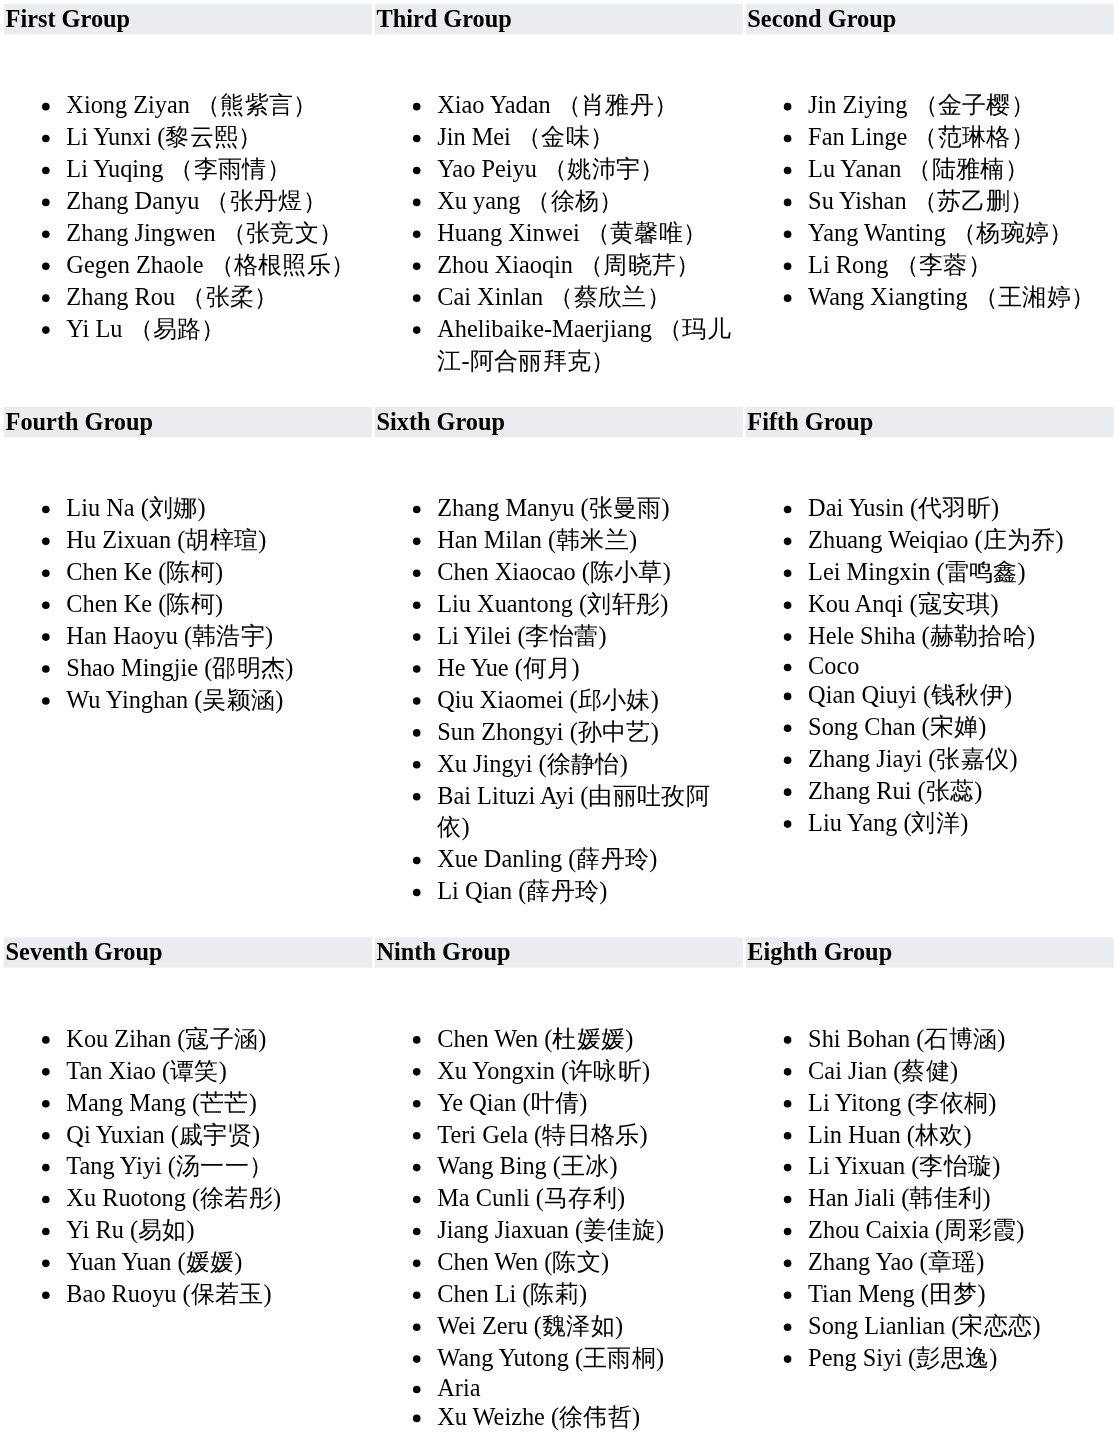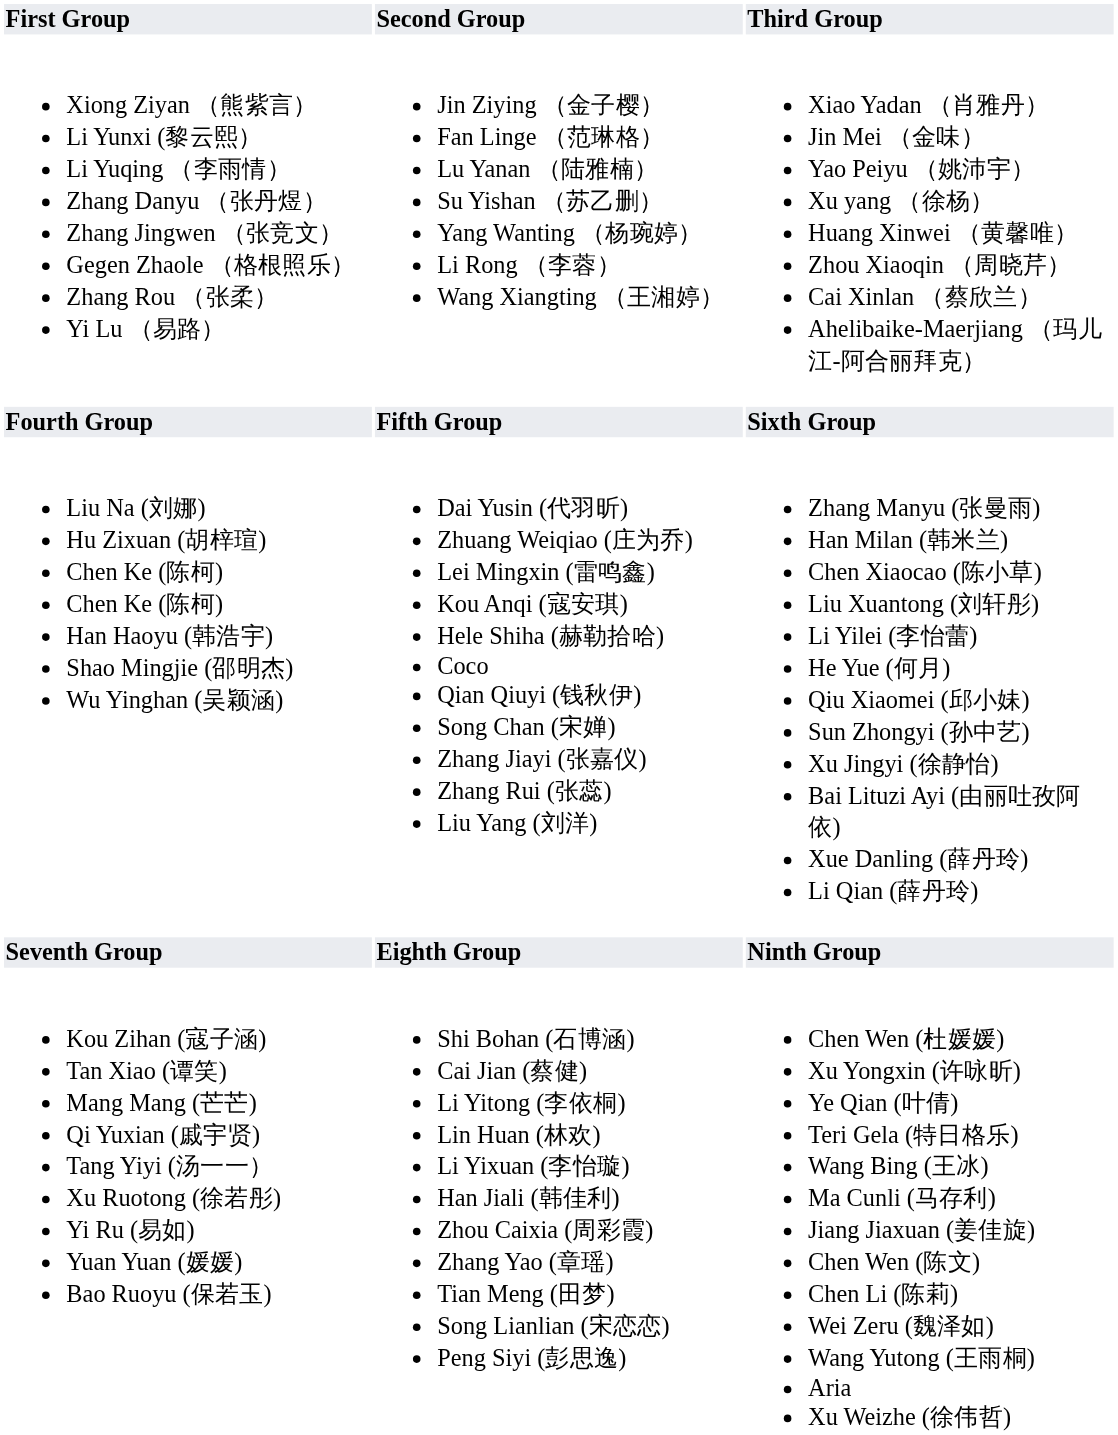columns swapped: Second Group <-> Third Group
